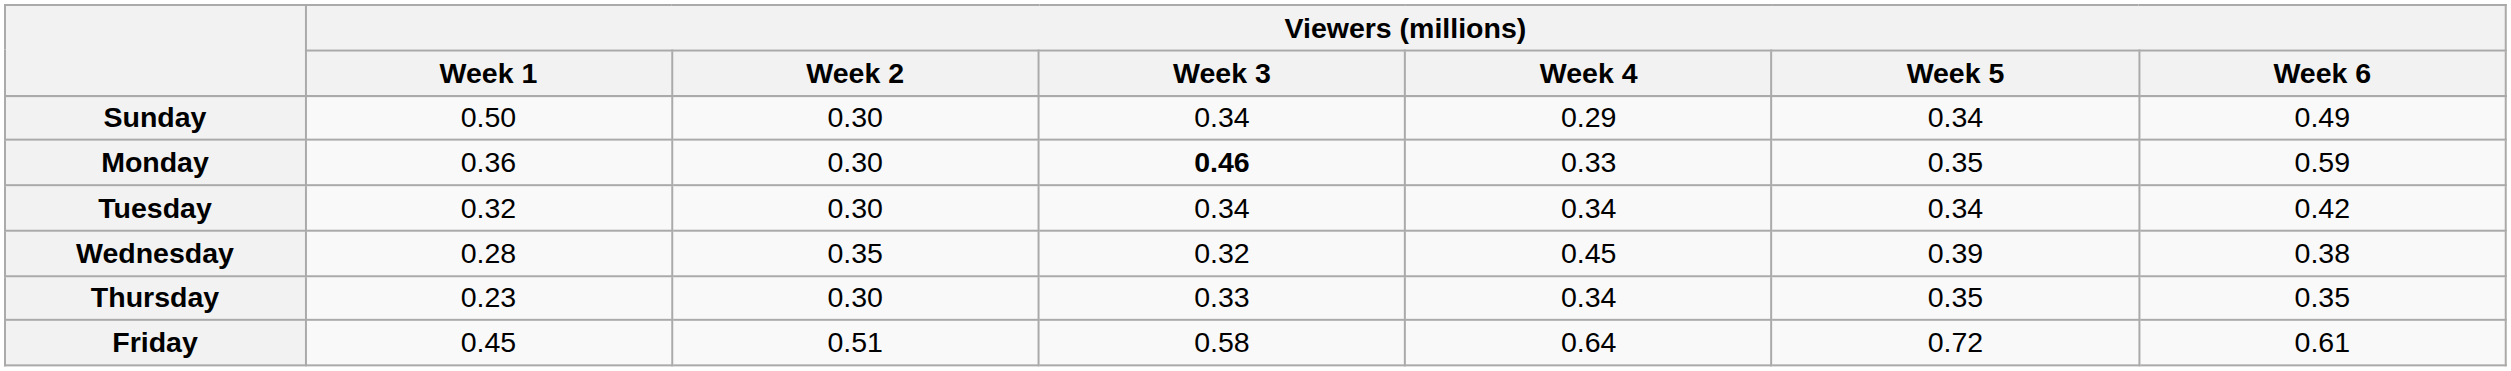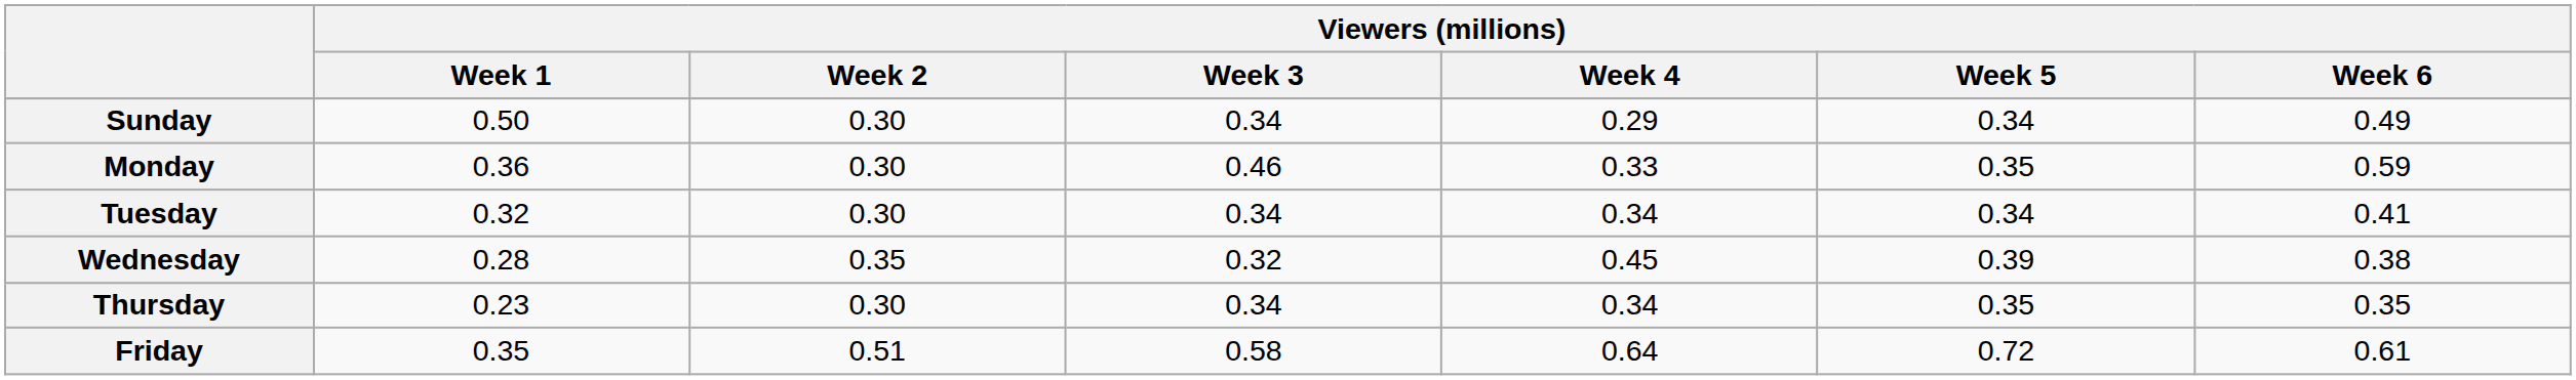Monday | Viewers (millions) / Week 3: bold -> normal
Tuesday | Viewers (millions) / Week 6: 0.42 -> 0.41
Thursday | Viewers (millions) / Week 3: 0.33 -> 0.34
Friday | Viewers (millions) / Week 1: 0.45 -> 0.35
